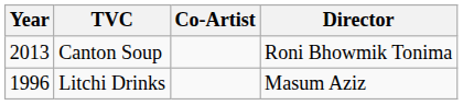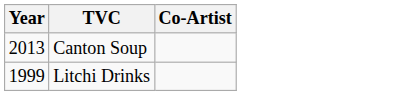- column: Director | Roni Bhowmik Tonima | Masum Aziz
Litchi Drinks | Year: 1996 -> 1999
